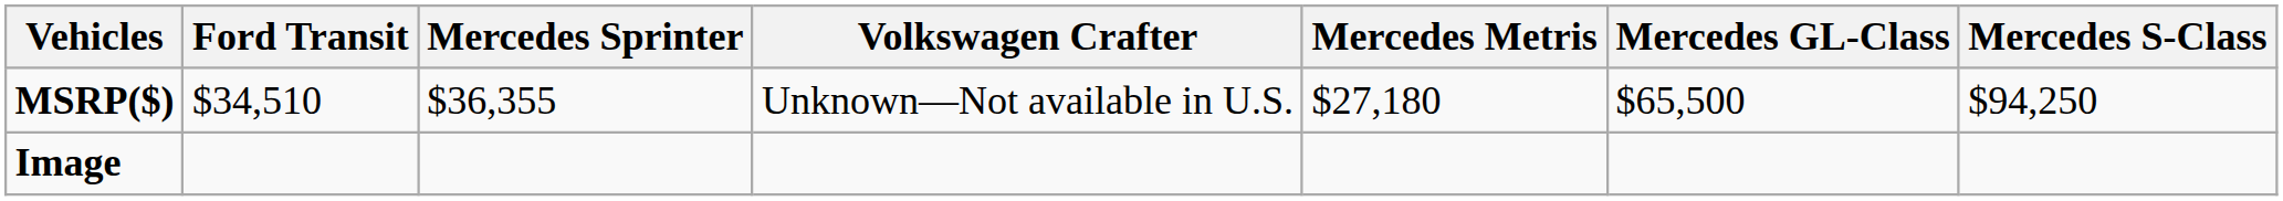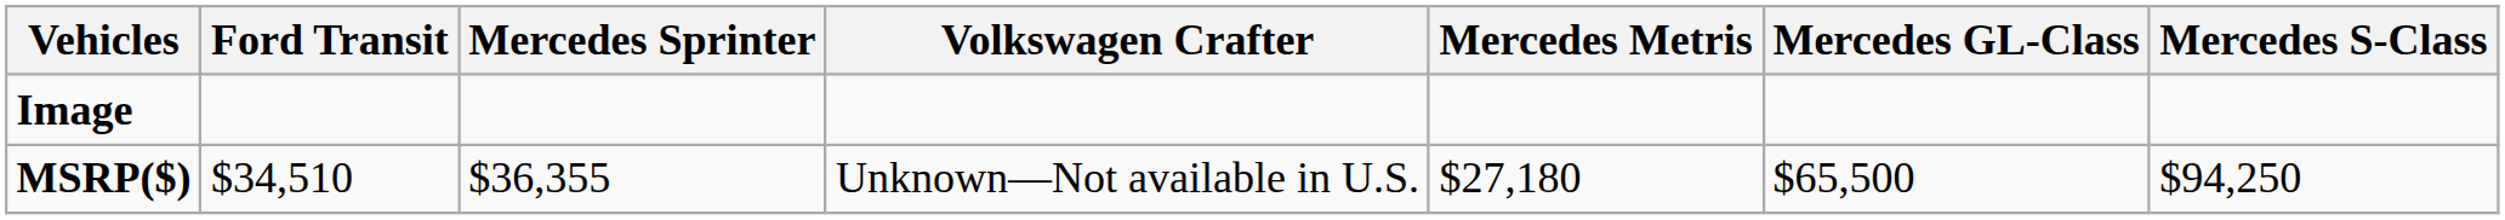rows swapped: Image <-> MSRP($)
